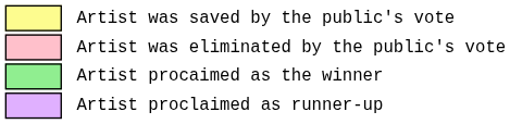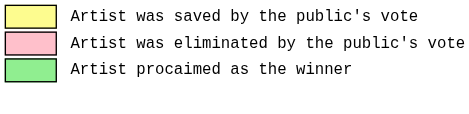- row: Artist proclaimed as runner-up
